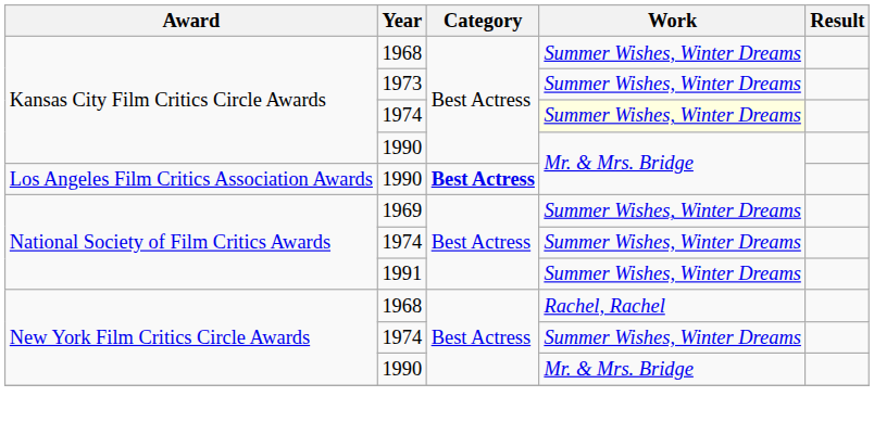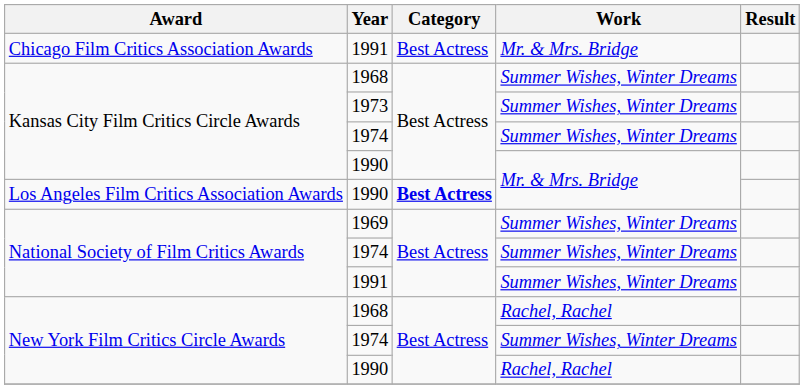+ row: Chicago Film Critics Association Awards | 1991 | Best Actress | Mr. & Mrs. Bridge
Kansas City Film Critics Circle Awards / 1974 | Work: lightyellow background -> no background
New York Film Critics Circle Awards / 1990 | Work: Mr. & Mrs. Bridge -> Rachel, Rachel
